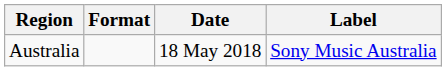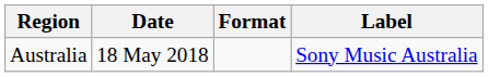columns swapped: Date <-> Format
